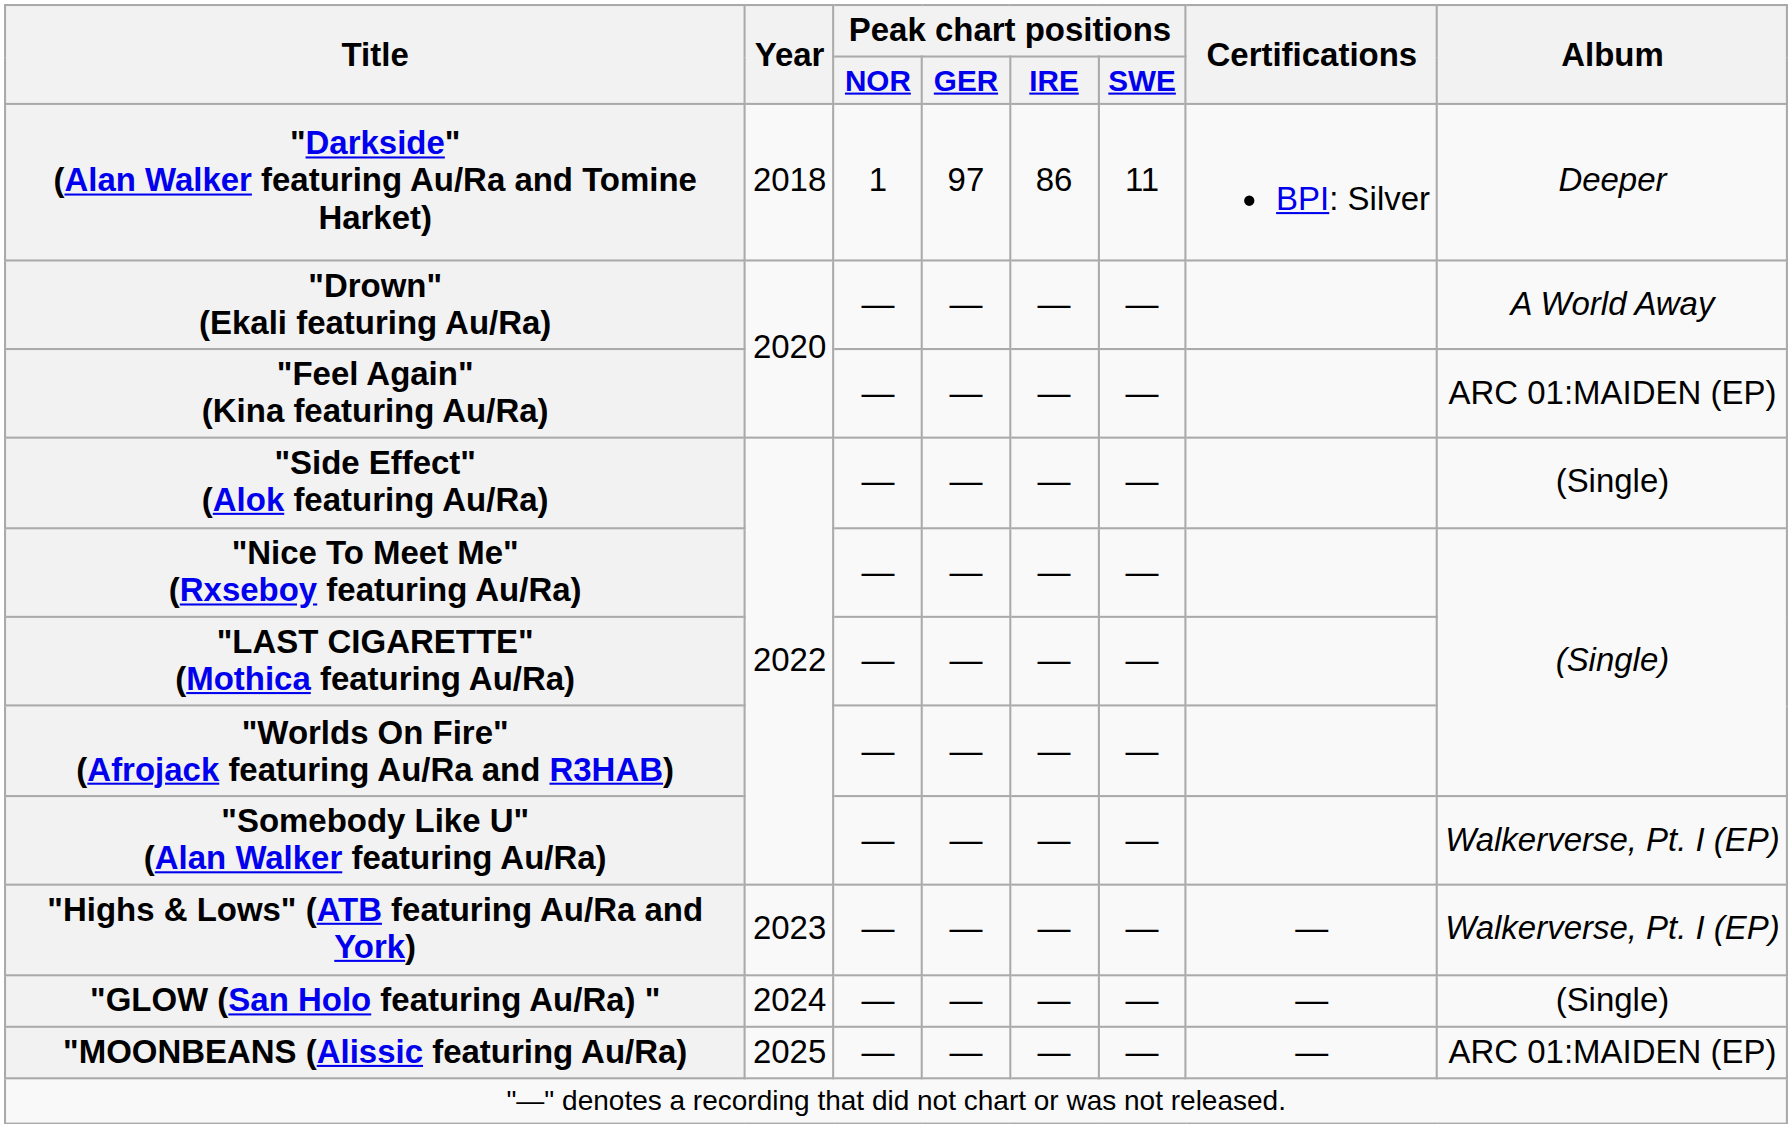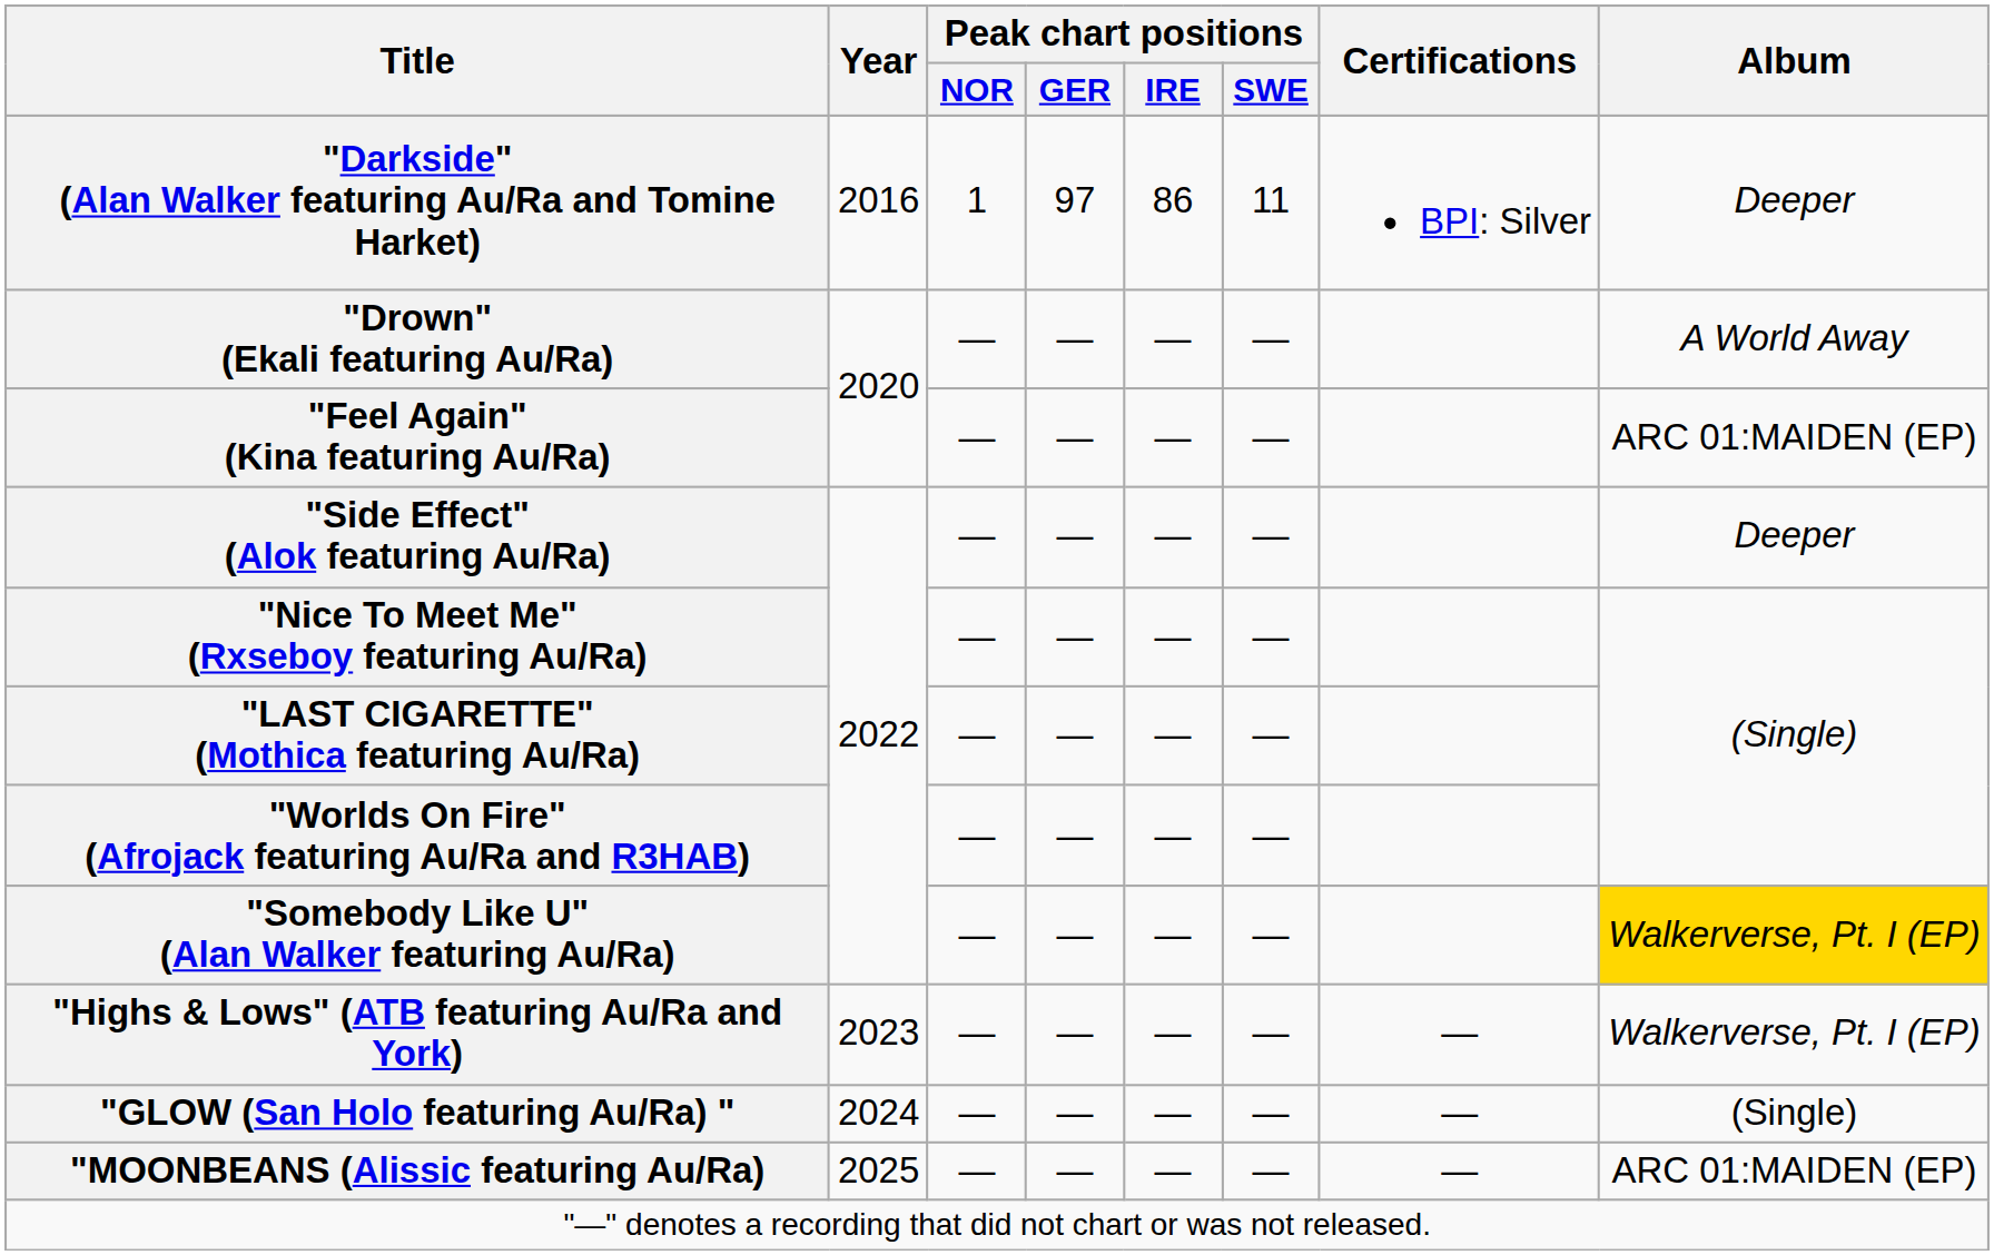"Darkside" (Alan Walker featuring Au/Ra and Tomine Harket) | Year: 2018 -> 2016
"Side Effect" (Alok featuring Au/Ra) | Album: (Single) -> Deeper
"Somebody Like U" (Alan Walker featuring Au/Ra) | Album: no background -> gold background
